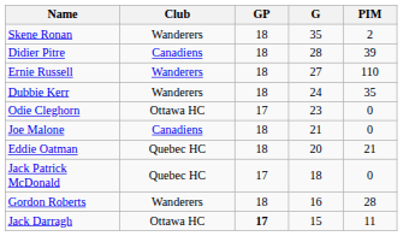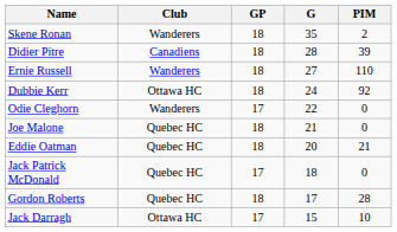Dubbie Kerr | Club: Wanderers -> Ottawa HC
Dubbie Kerr | PIM: 35 -> 92
Odie Cleghorn | Club: Ottawa HC -> Wanderers
Odie Cleghorn | G: 23 -> 22
Joe Malone | Club: Canadiens -> Quebec HC
Gordon Roberts | Club: Wanderers -> Quebec HC
Gordon Roberts | G: 16 -> 17
Jack Darragh | GP: bold -> normal
Jack Darragh | PIM: 11 -> 10
